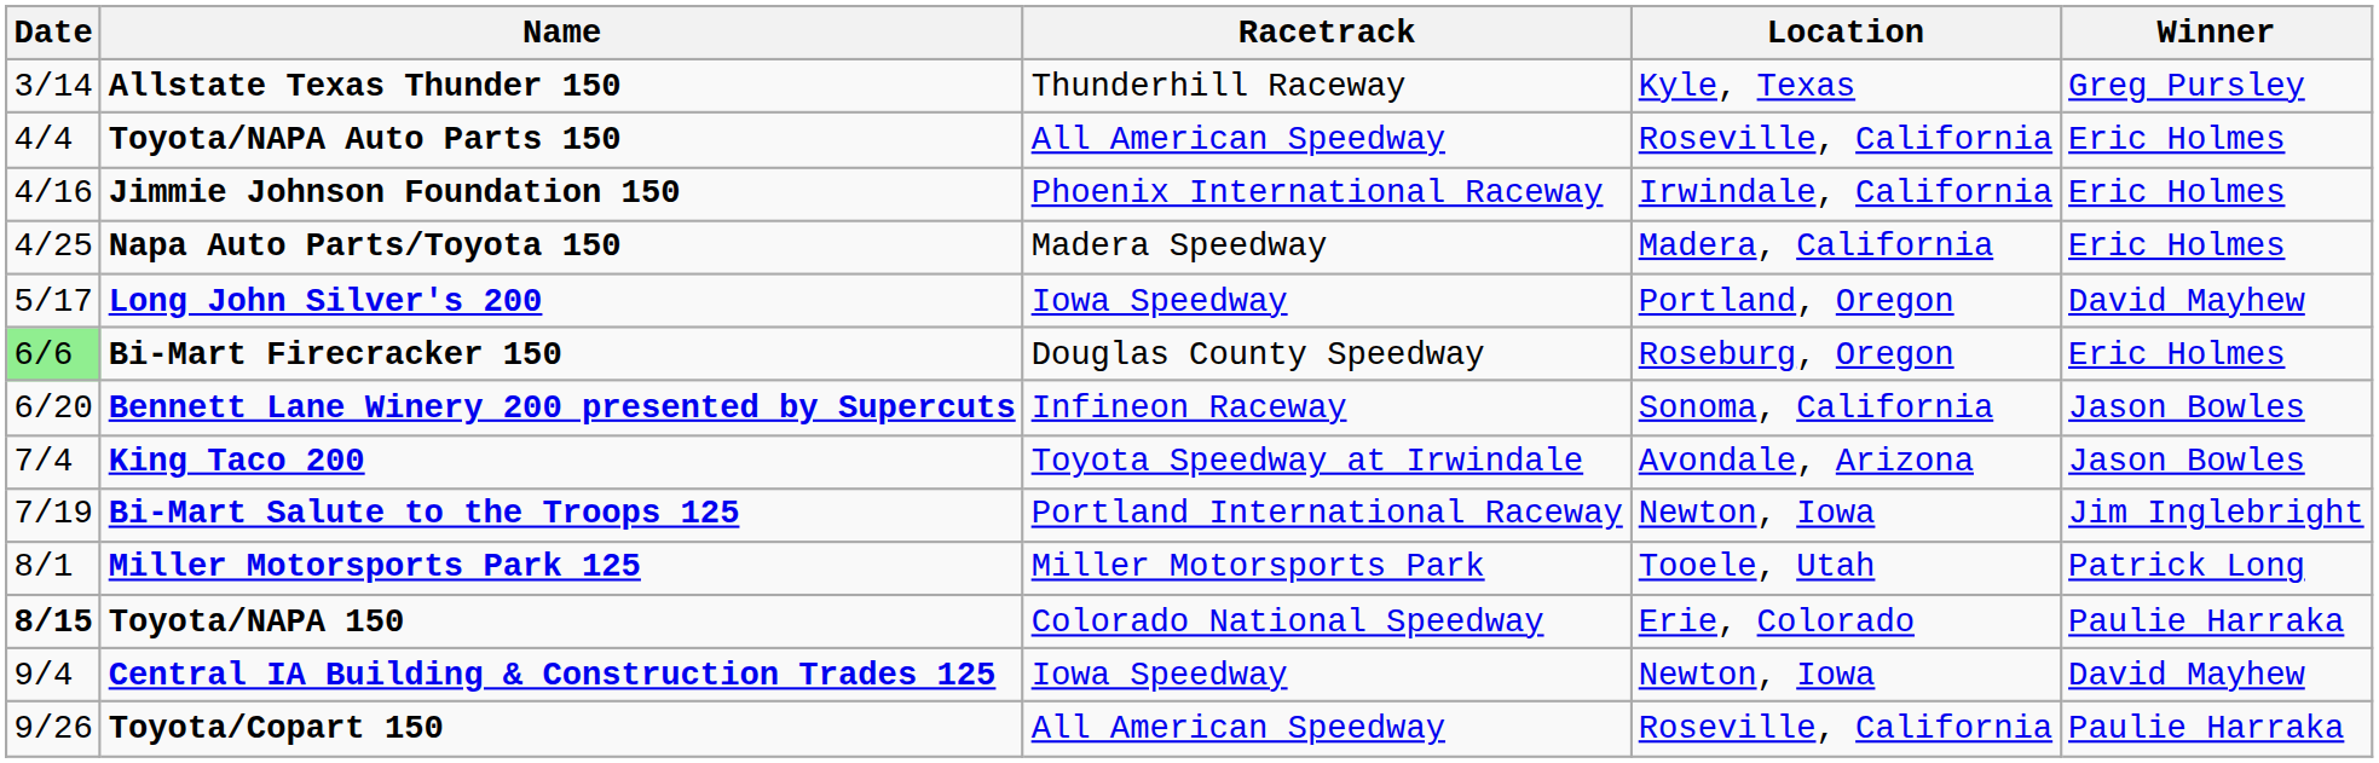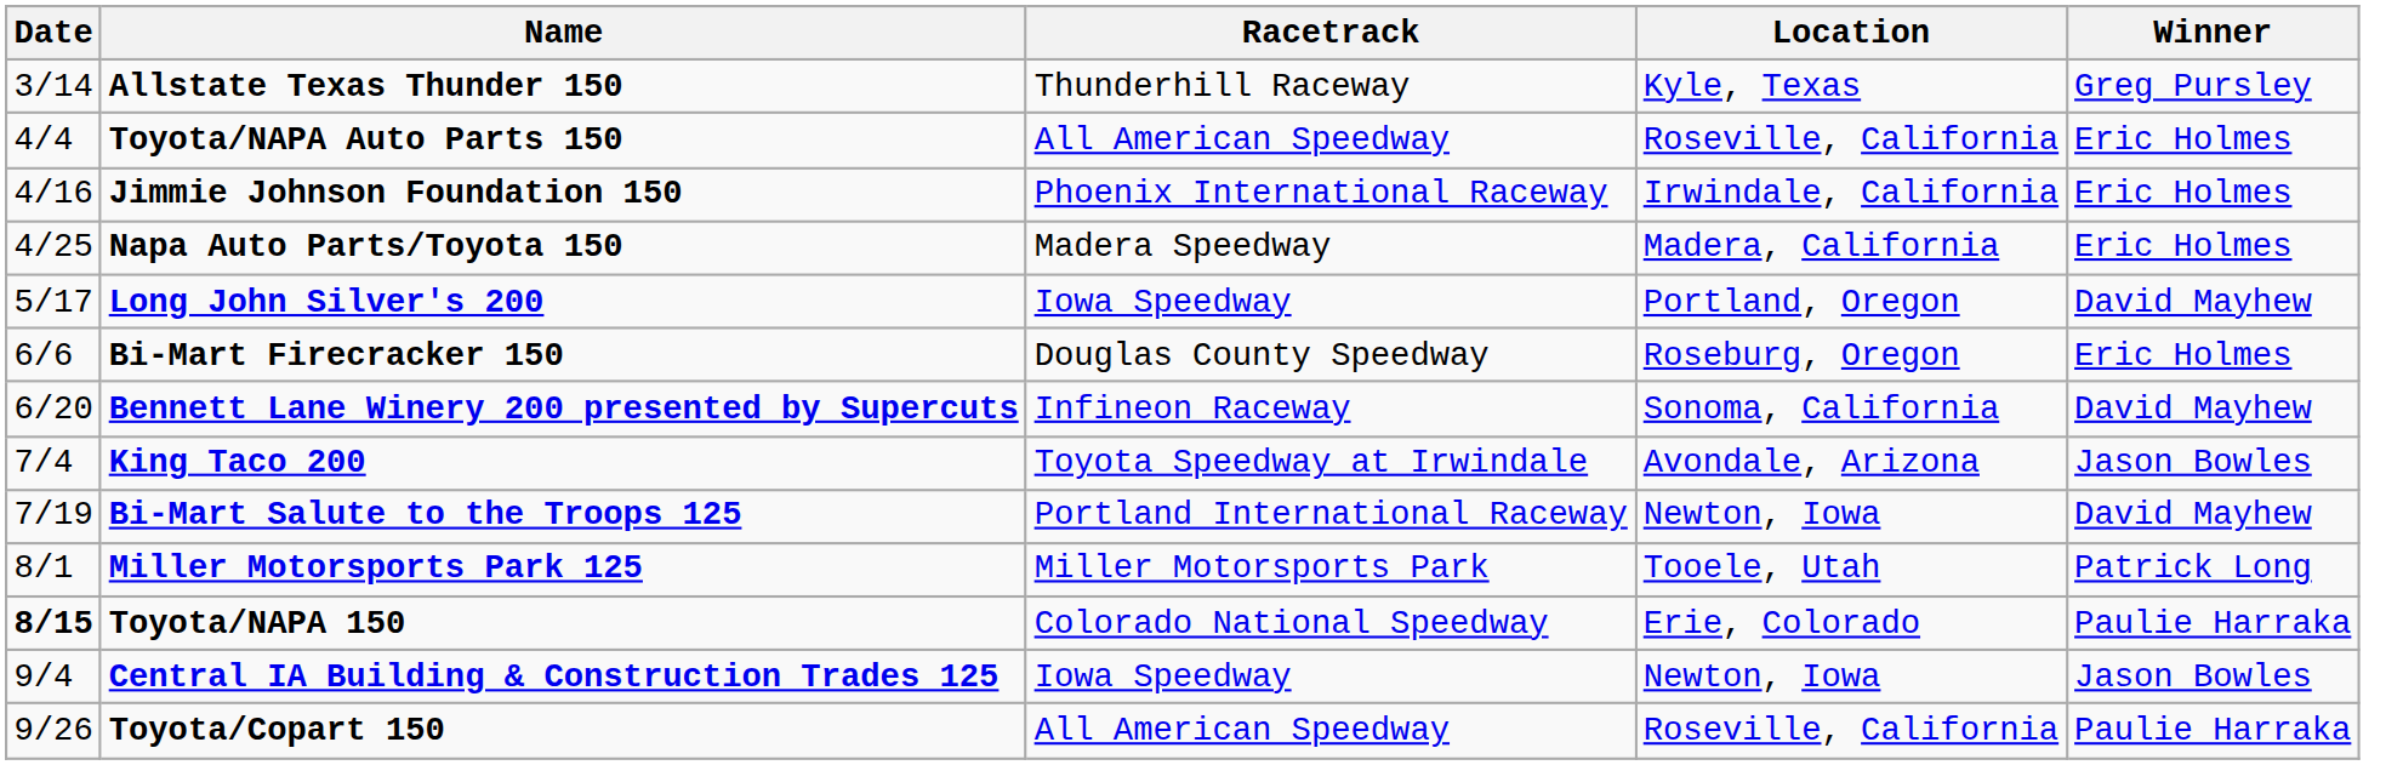Bi-Mart Firecracker 150 | Date: lightgreen background -> no background
Bennett Lane Winery 200 presented by Supercuts | Winner: Jason Bowles -> David Mayhew
Bi-Mart Salute to the Troops 125 | Winner: Jim Inglebright -> David Mayhew
Central IA Building & Construction Trades 125 | Winner: David Mayhew -> Jason Bowles
